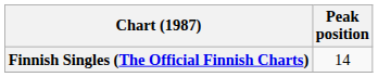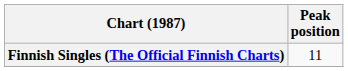Finnish Singles (The Official Finnish Charts) | Peak position: 14 -> 11
